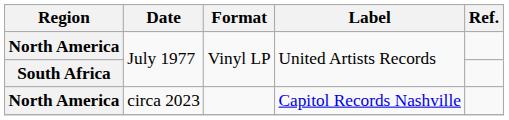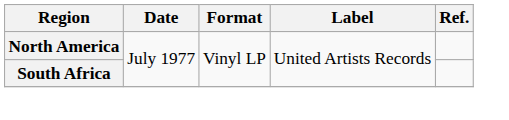- row: North America | circa 2023 | Capitol Records Nashville
